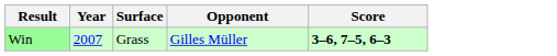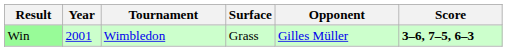+ column: Tournament | Wimbledon
Win | Year: 2007 -> 2001
